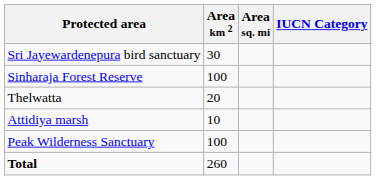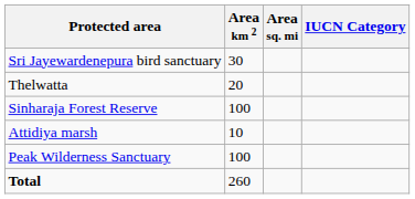rows swapped: Sinharaja Forest Reserve <-> Thelwatta
